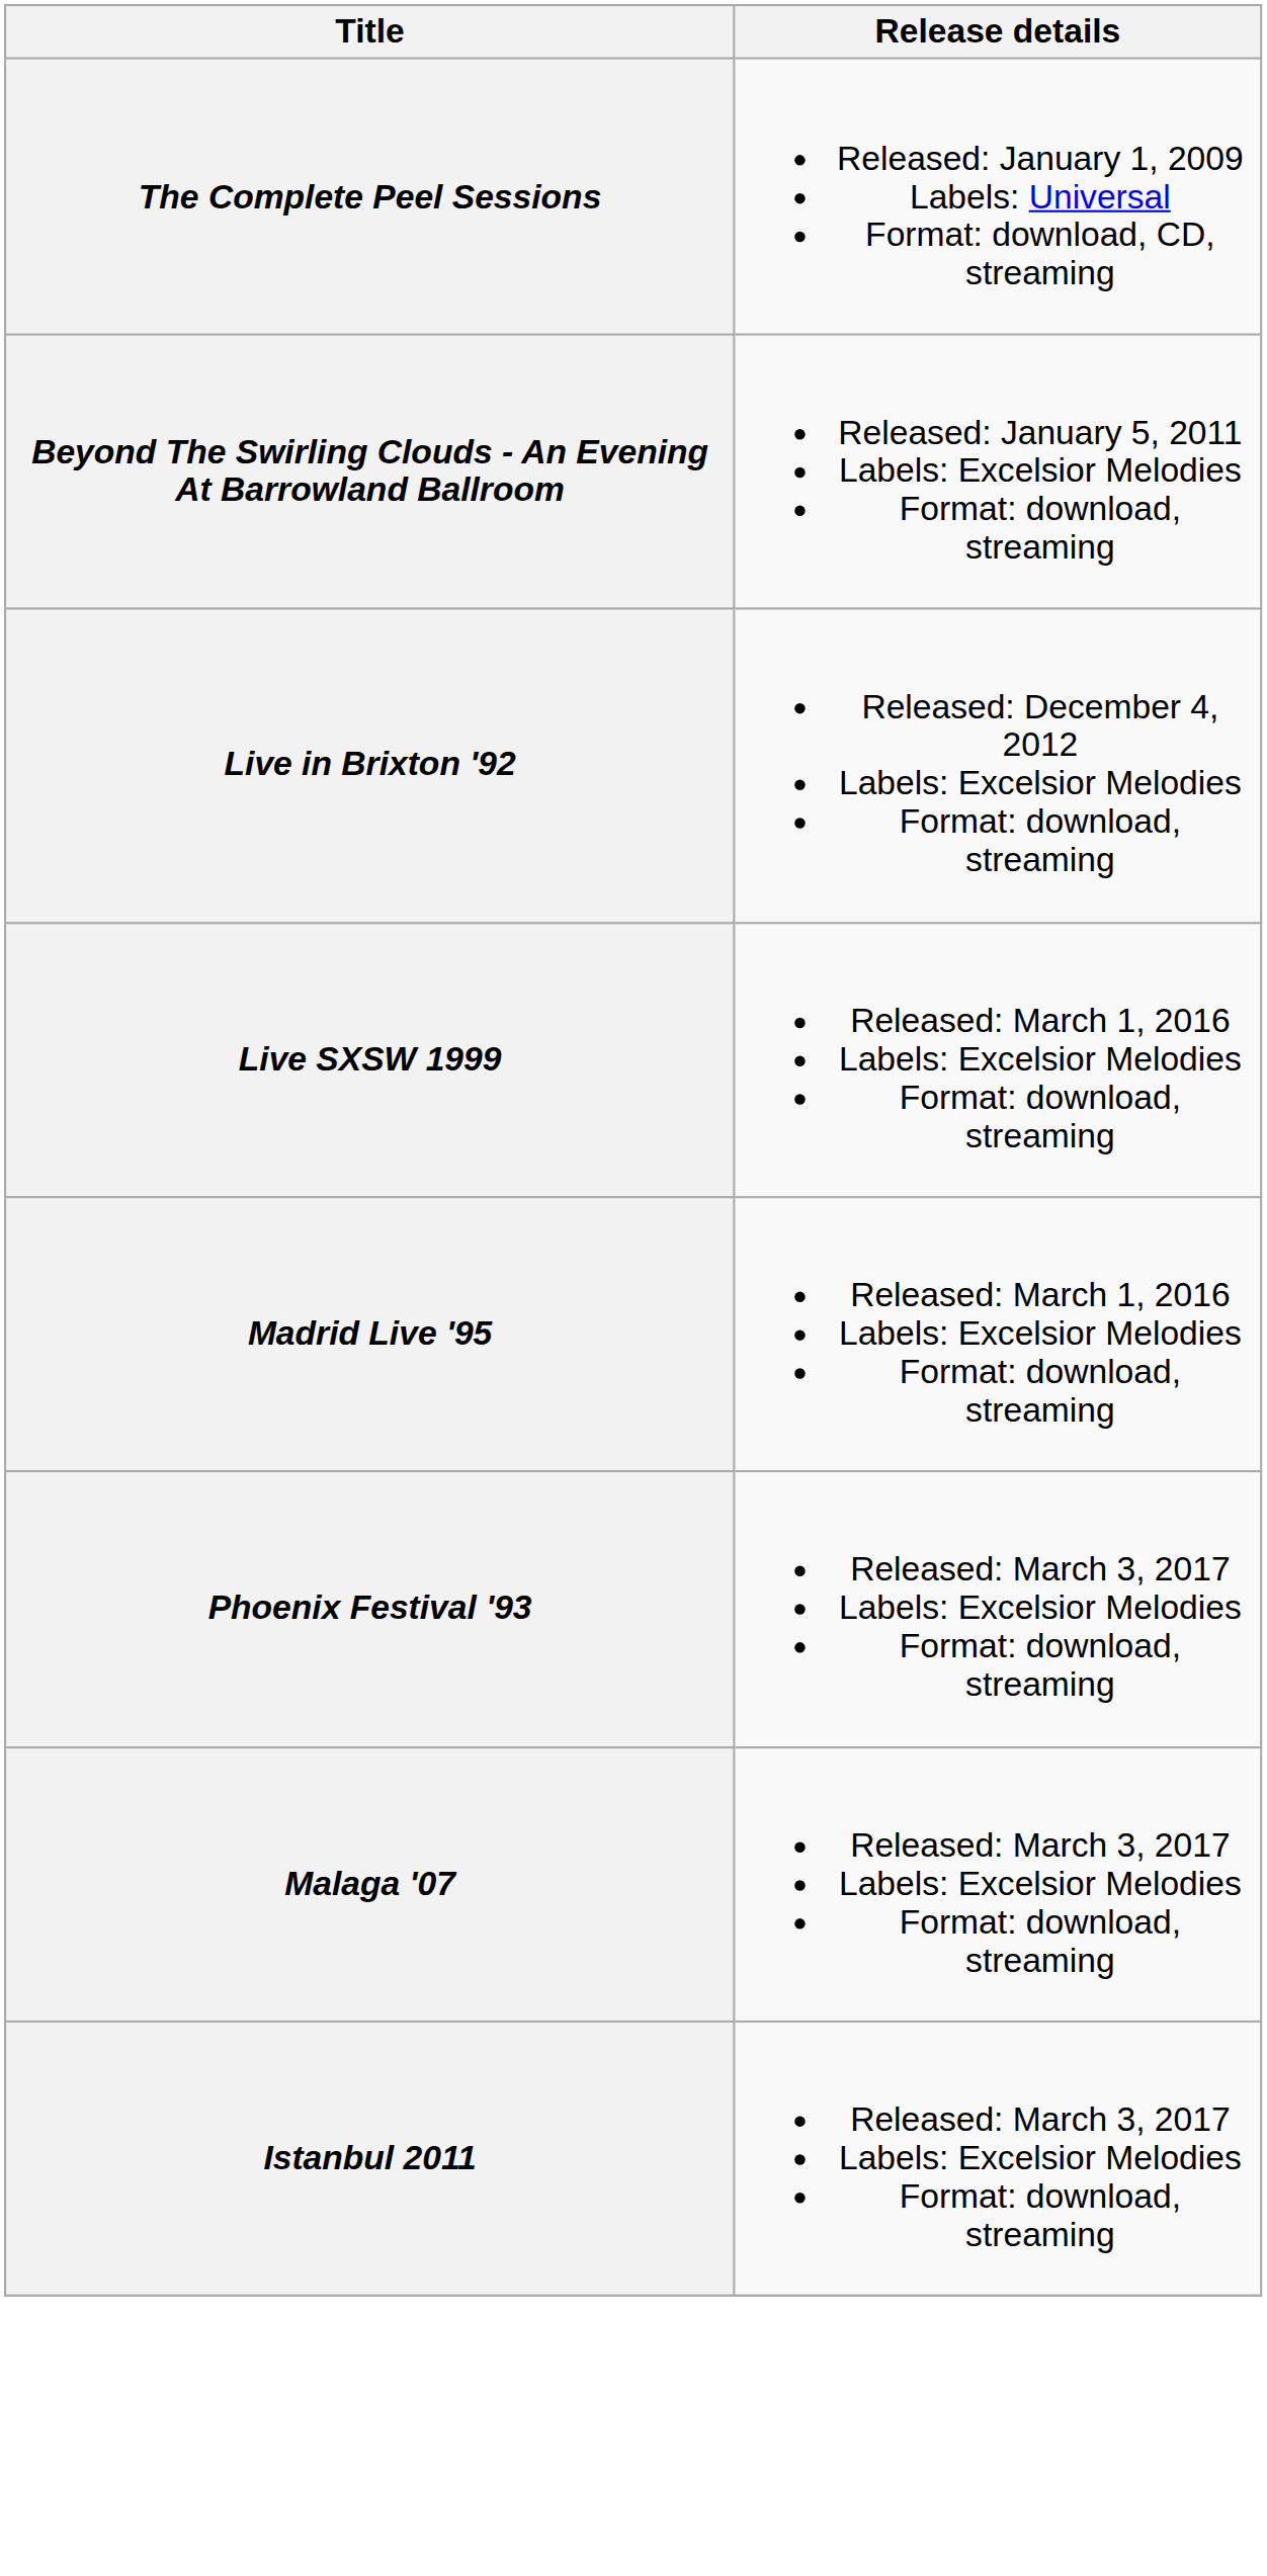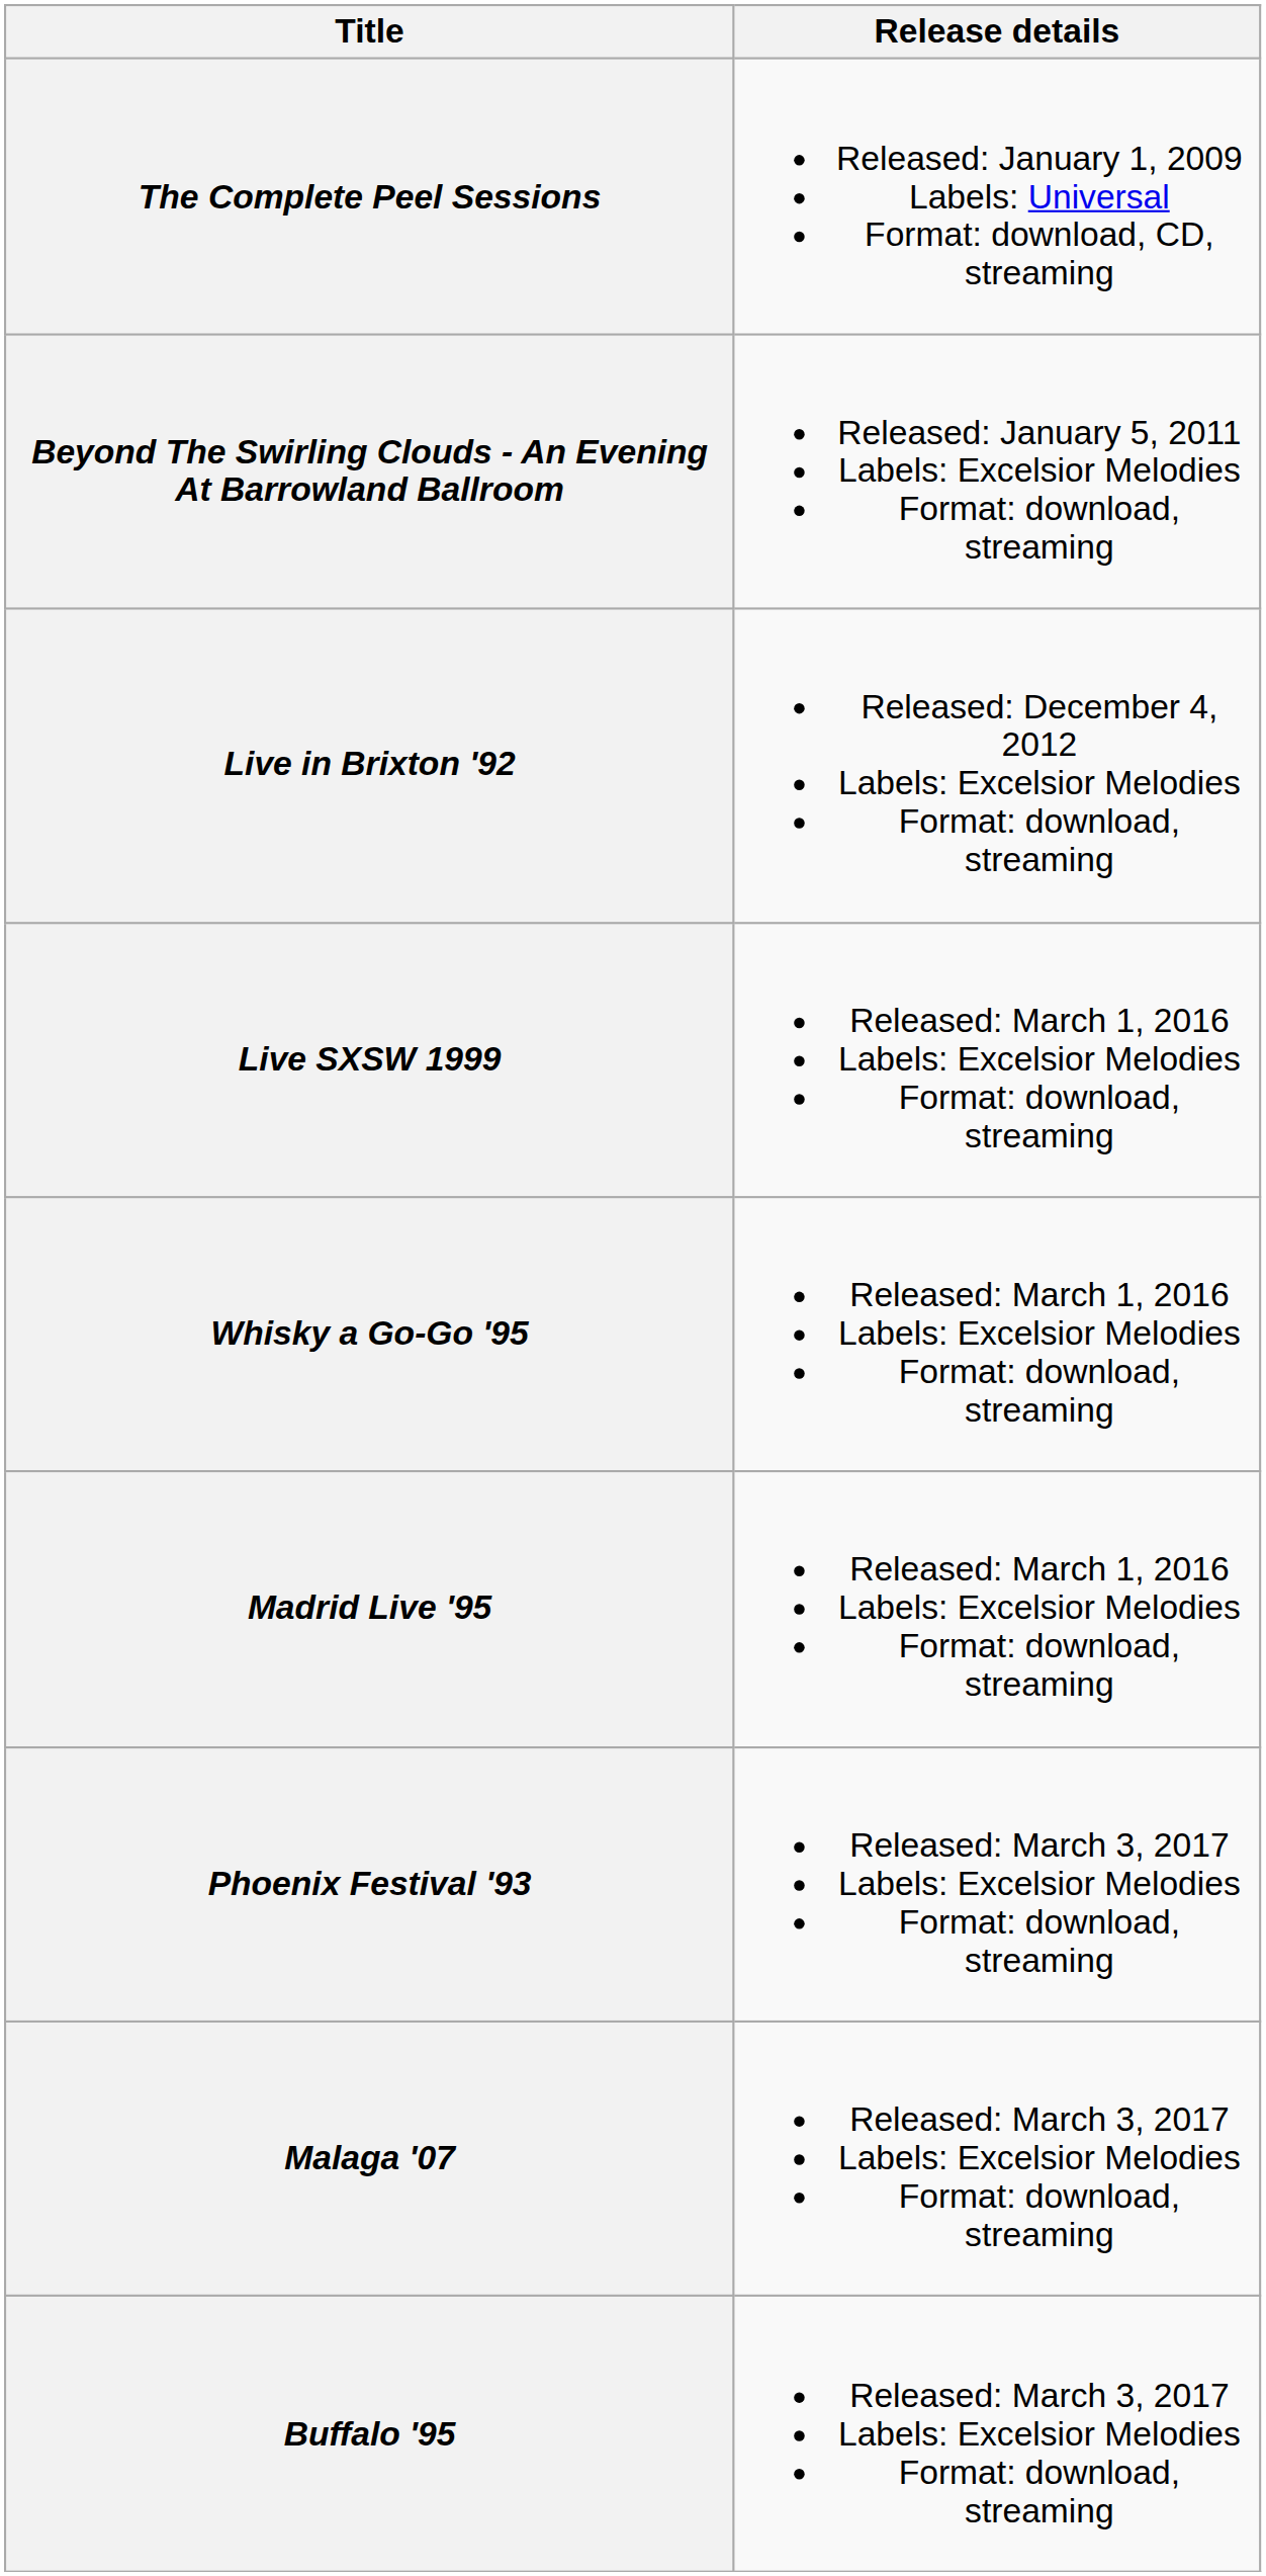+ row: Whisky a Go-Go '95 | Released: March 1, 2016 Labels: Excelsior Melodies Format: download, streaming
- row: Istanbul 2011 | Released: March 3, 2017 Labels: Excelsior Melodies Format: download, streaming
+ row: Buffalo '95 | Released: March 3, 2017 Labels: Excelsior Melodies Format: download, streaming
